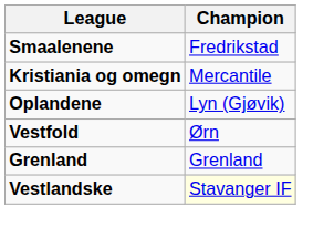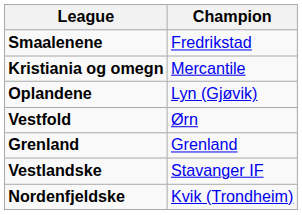Vestlandske | Champion: lightyellow background -> no background
+ row: Nordenfjeldske | Kvik (Trondheim)
